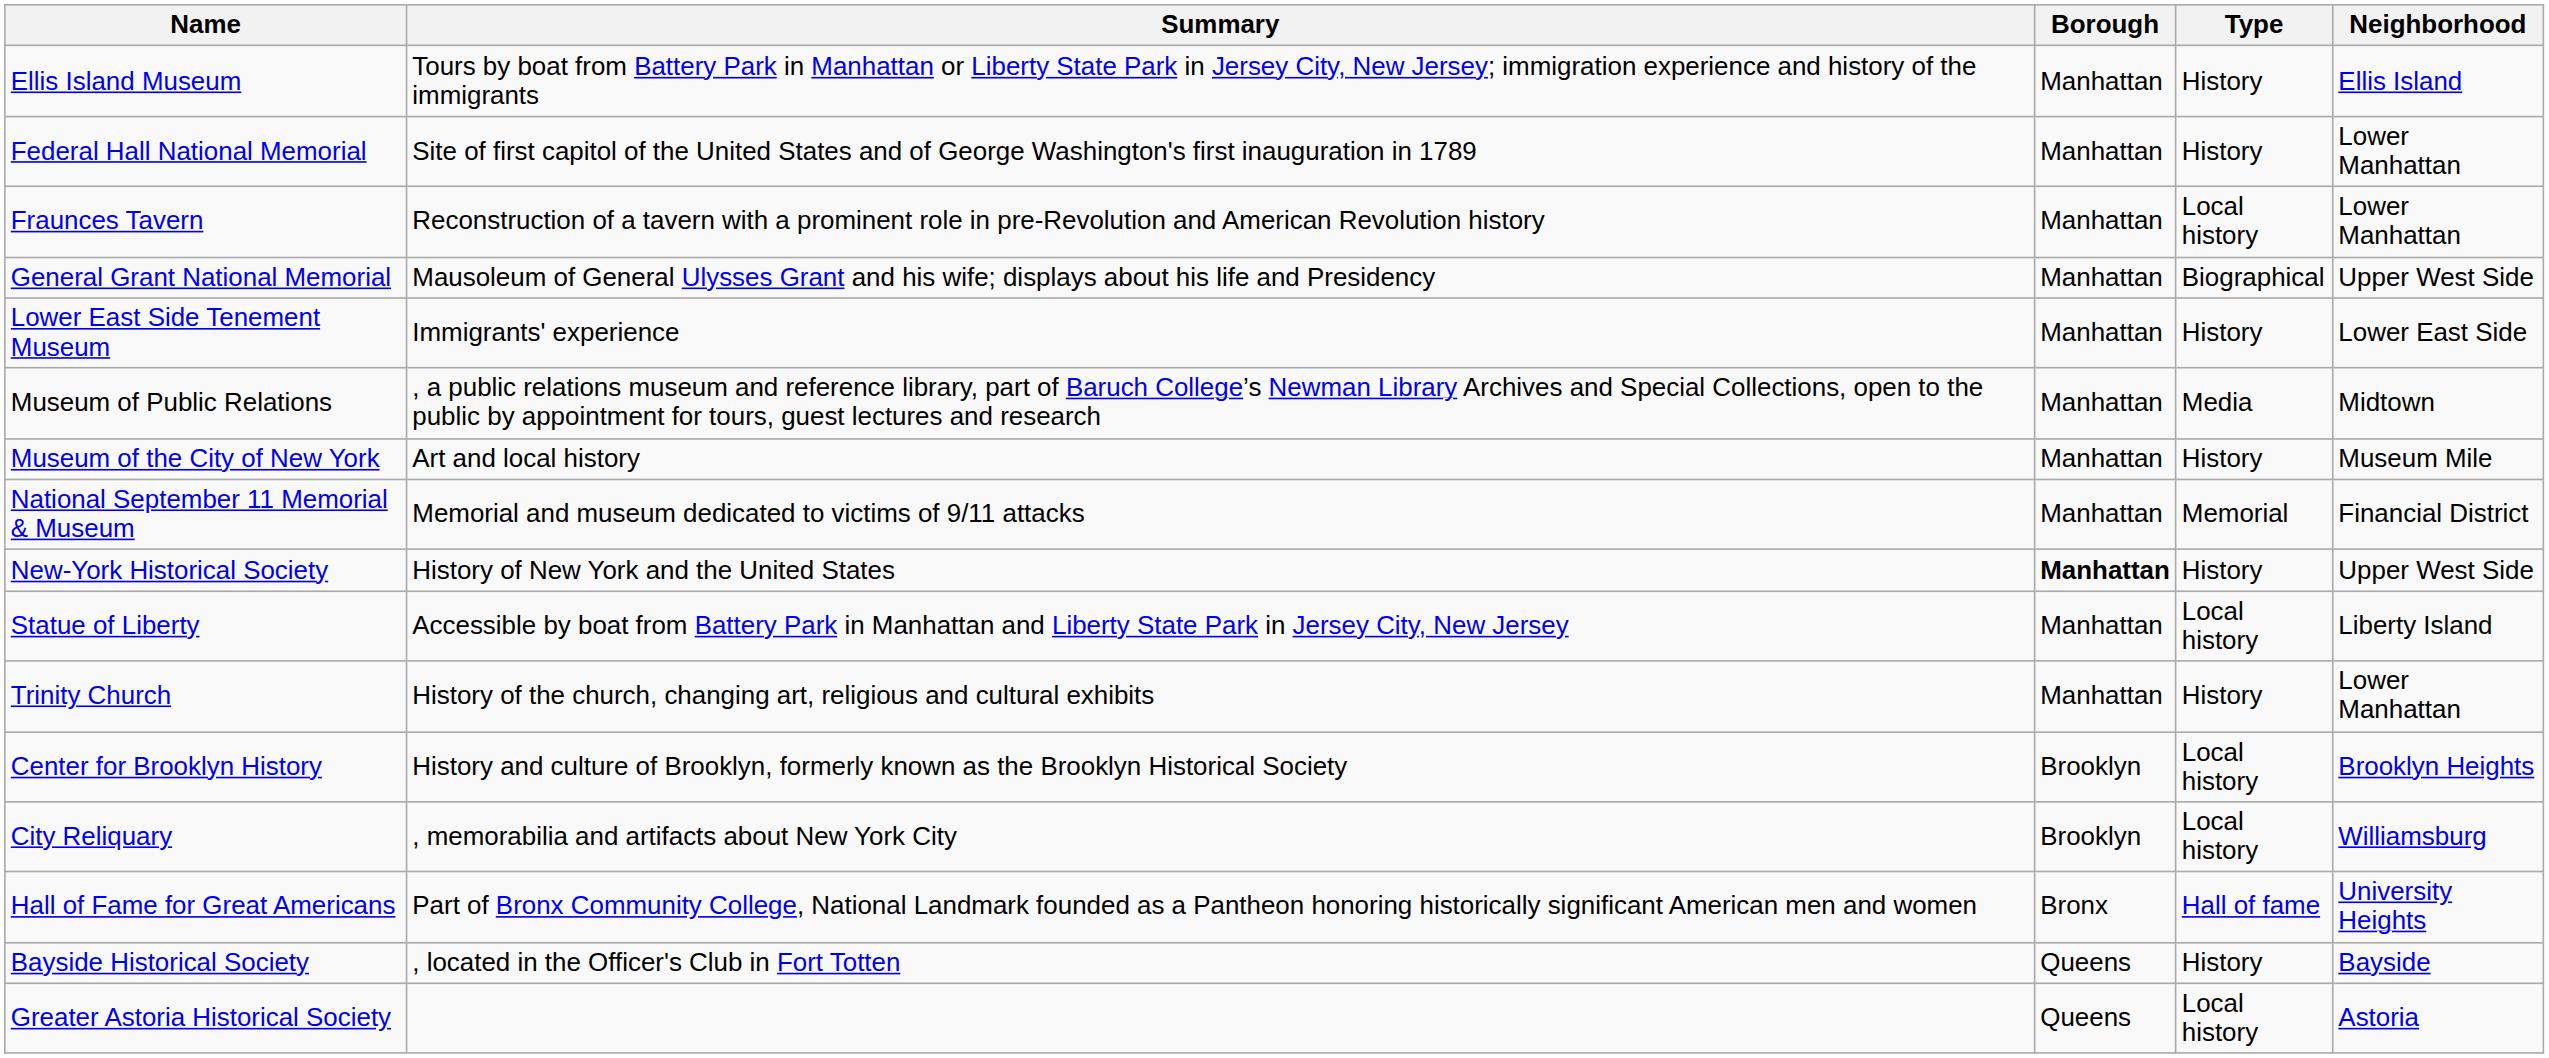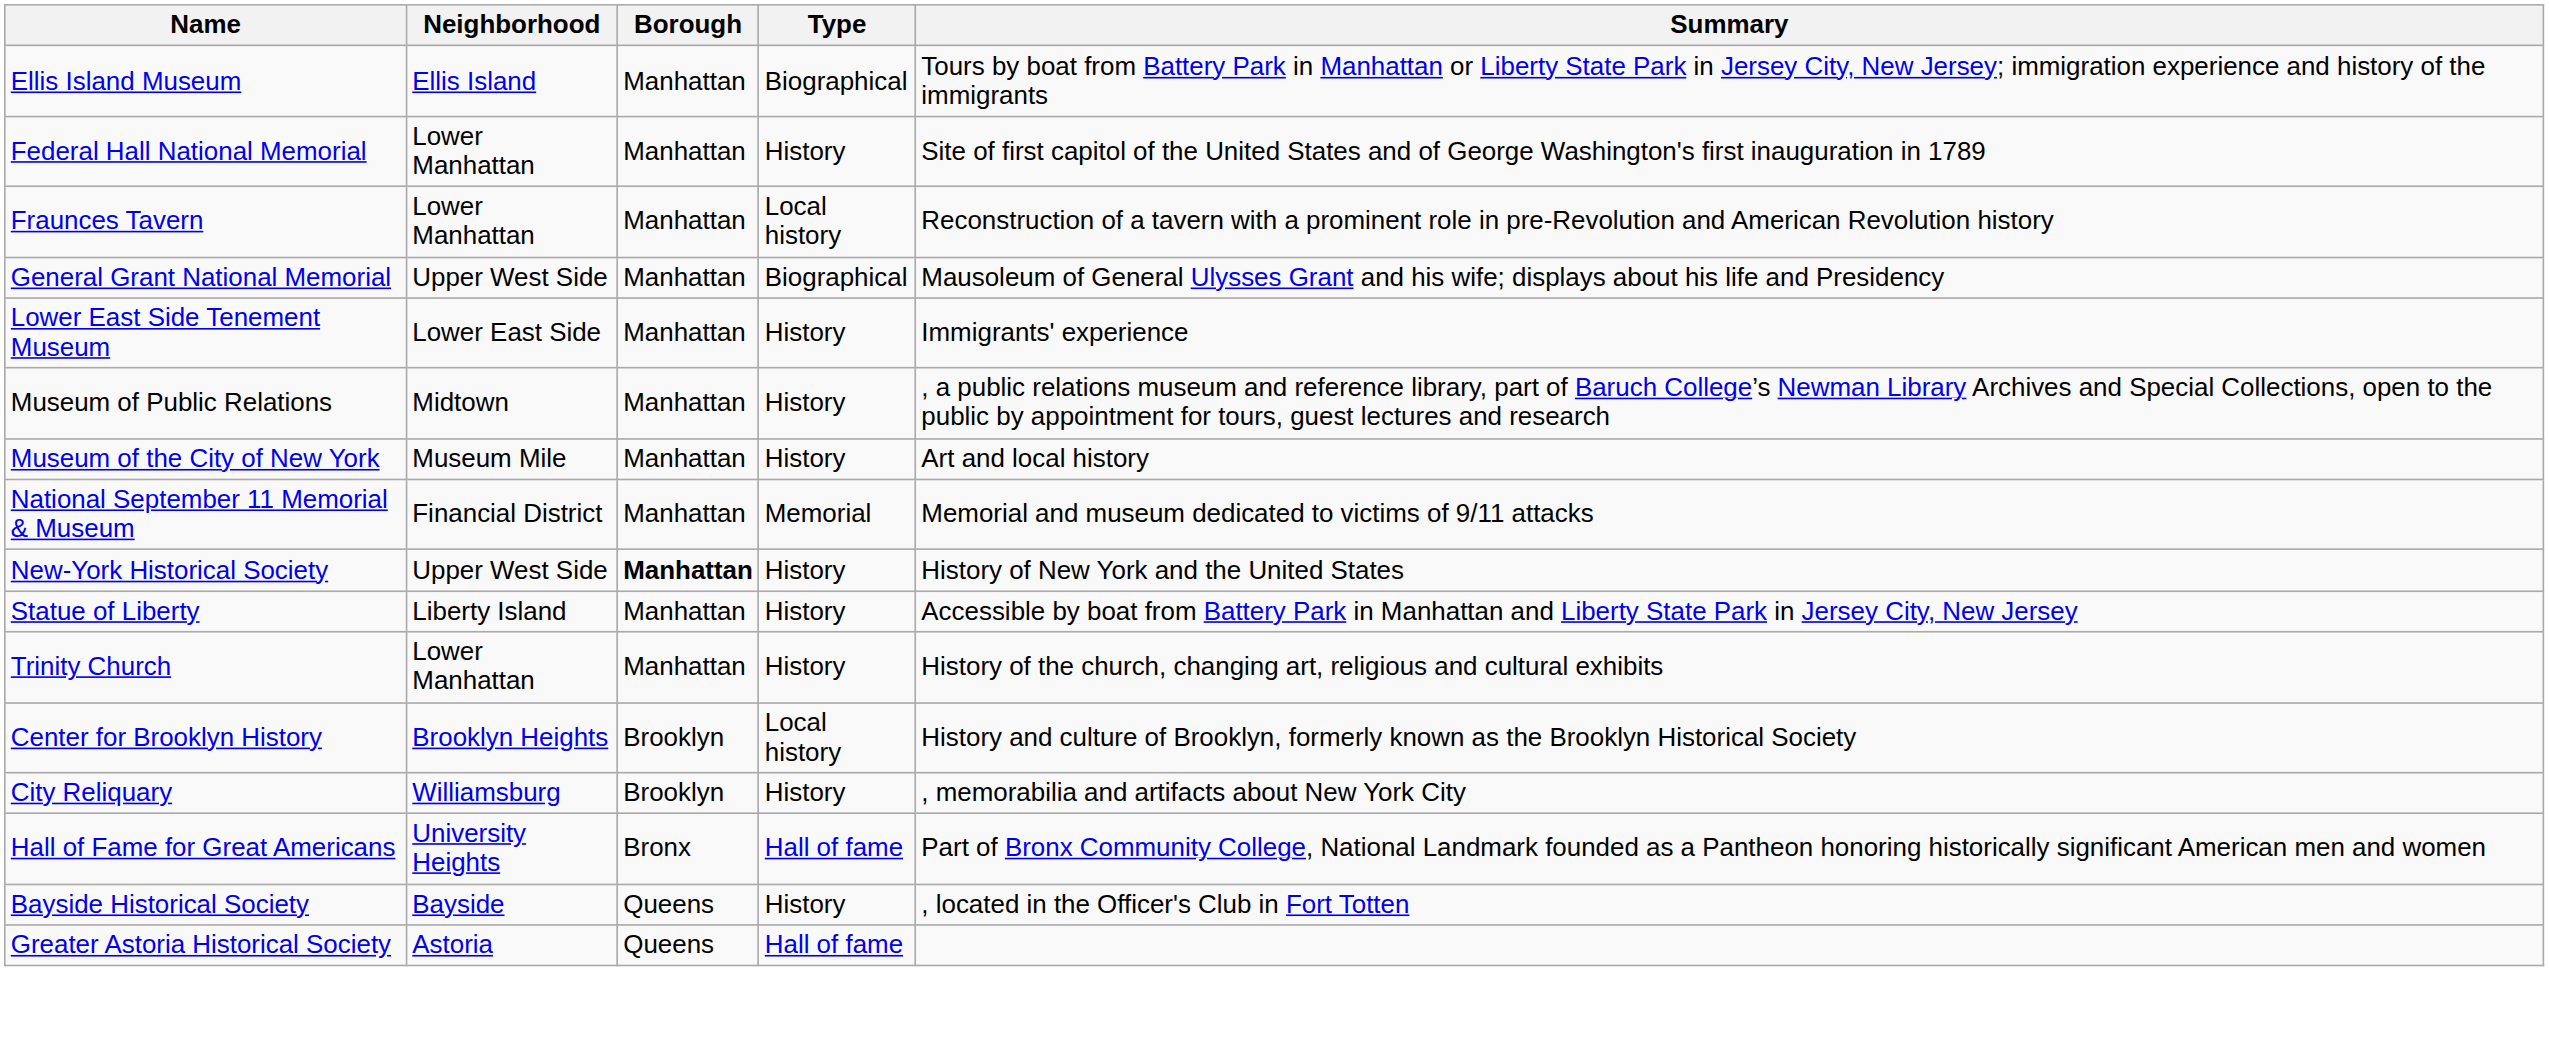columns swapped: Neighborhood <-> Summary
Ellis Island Museum | Type: History -> Biographical
Museum of Public Relations | Type: Media -> History
Statue of Liberty | Type: Local history -> History
City Reliquary | Type: Local history -> History
Greater Astoria Historical Society | Type: Local history -> Hall of fame
